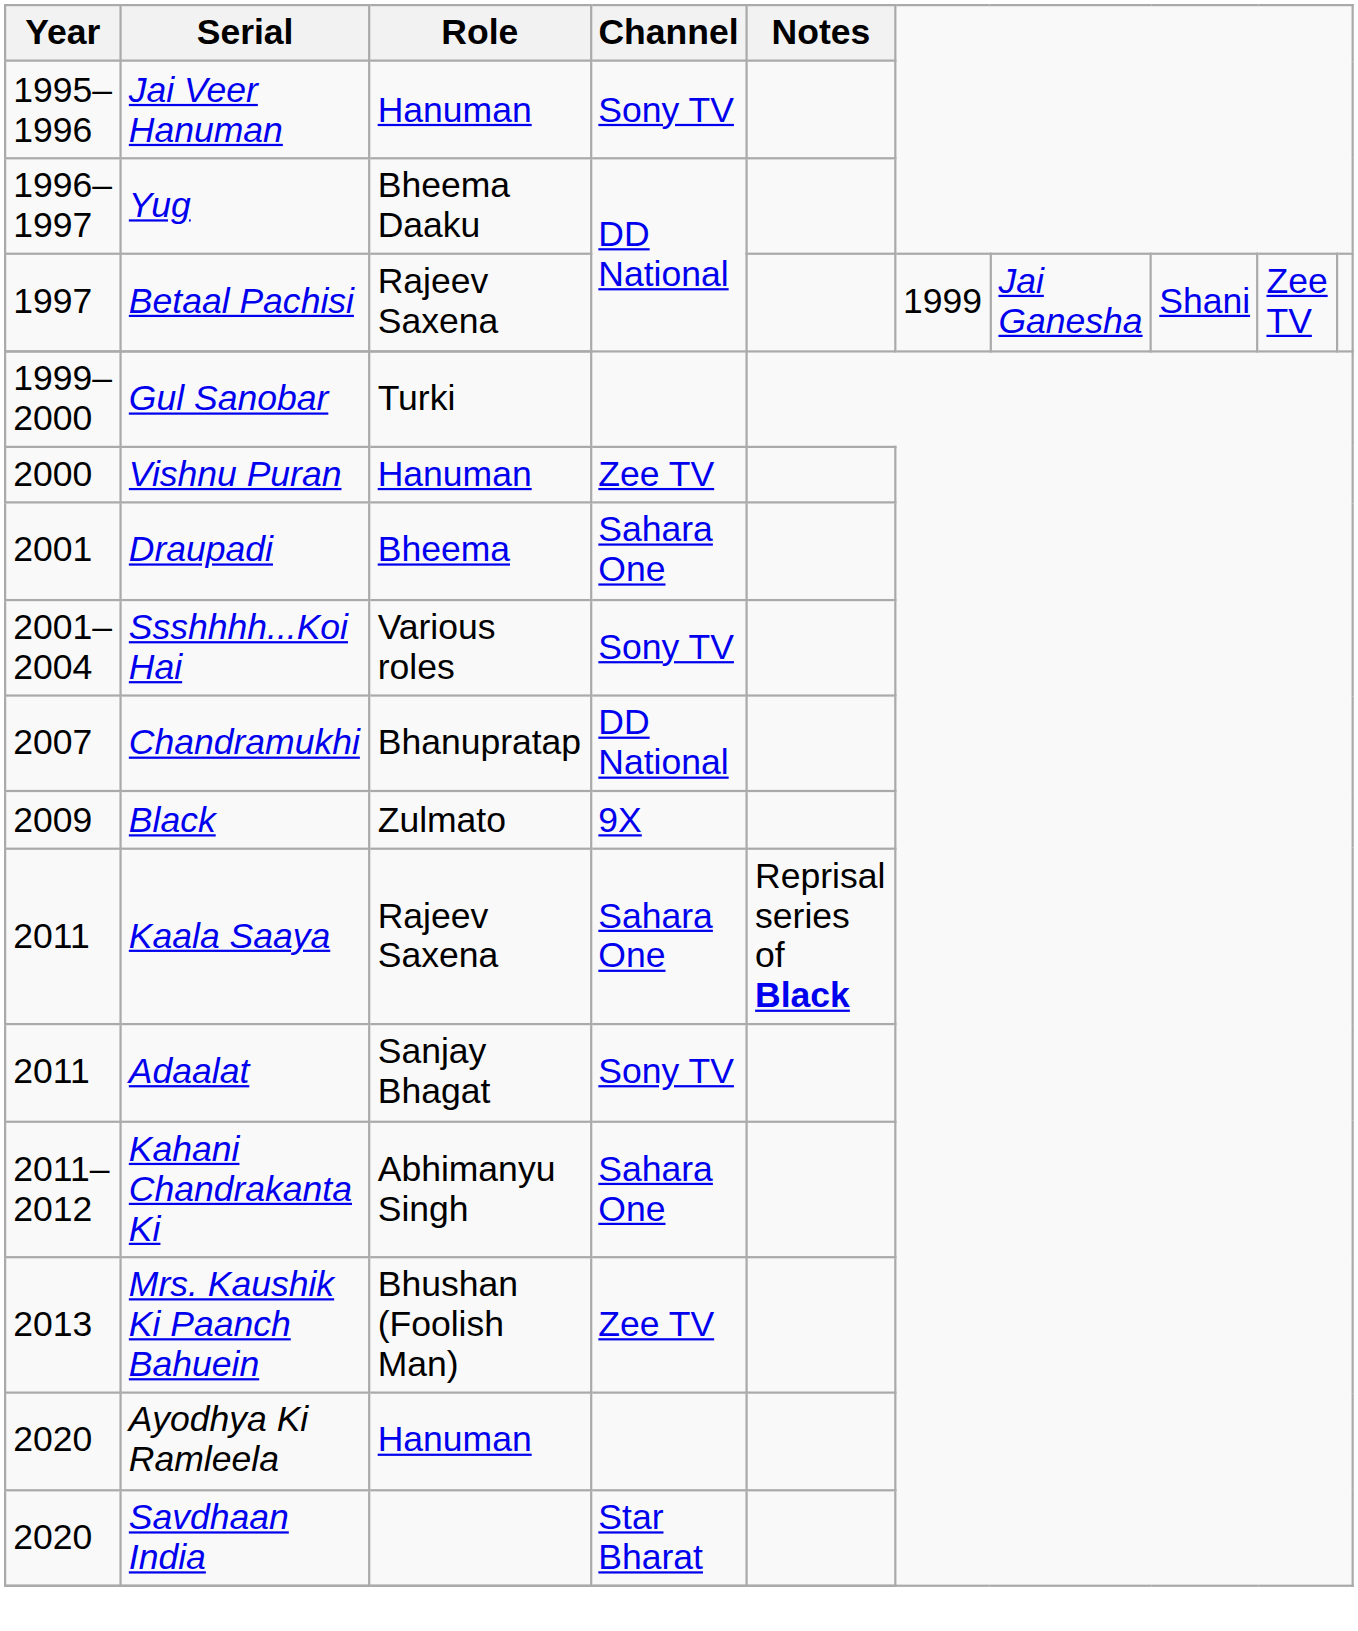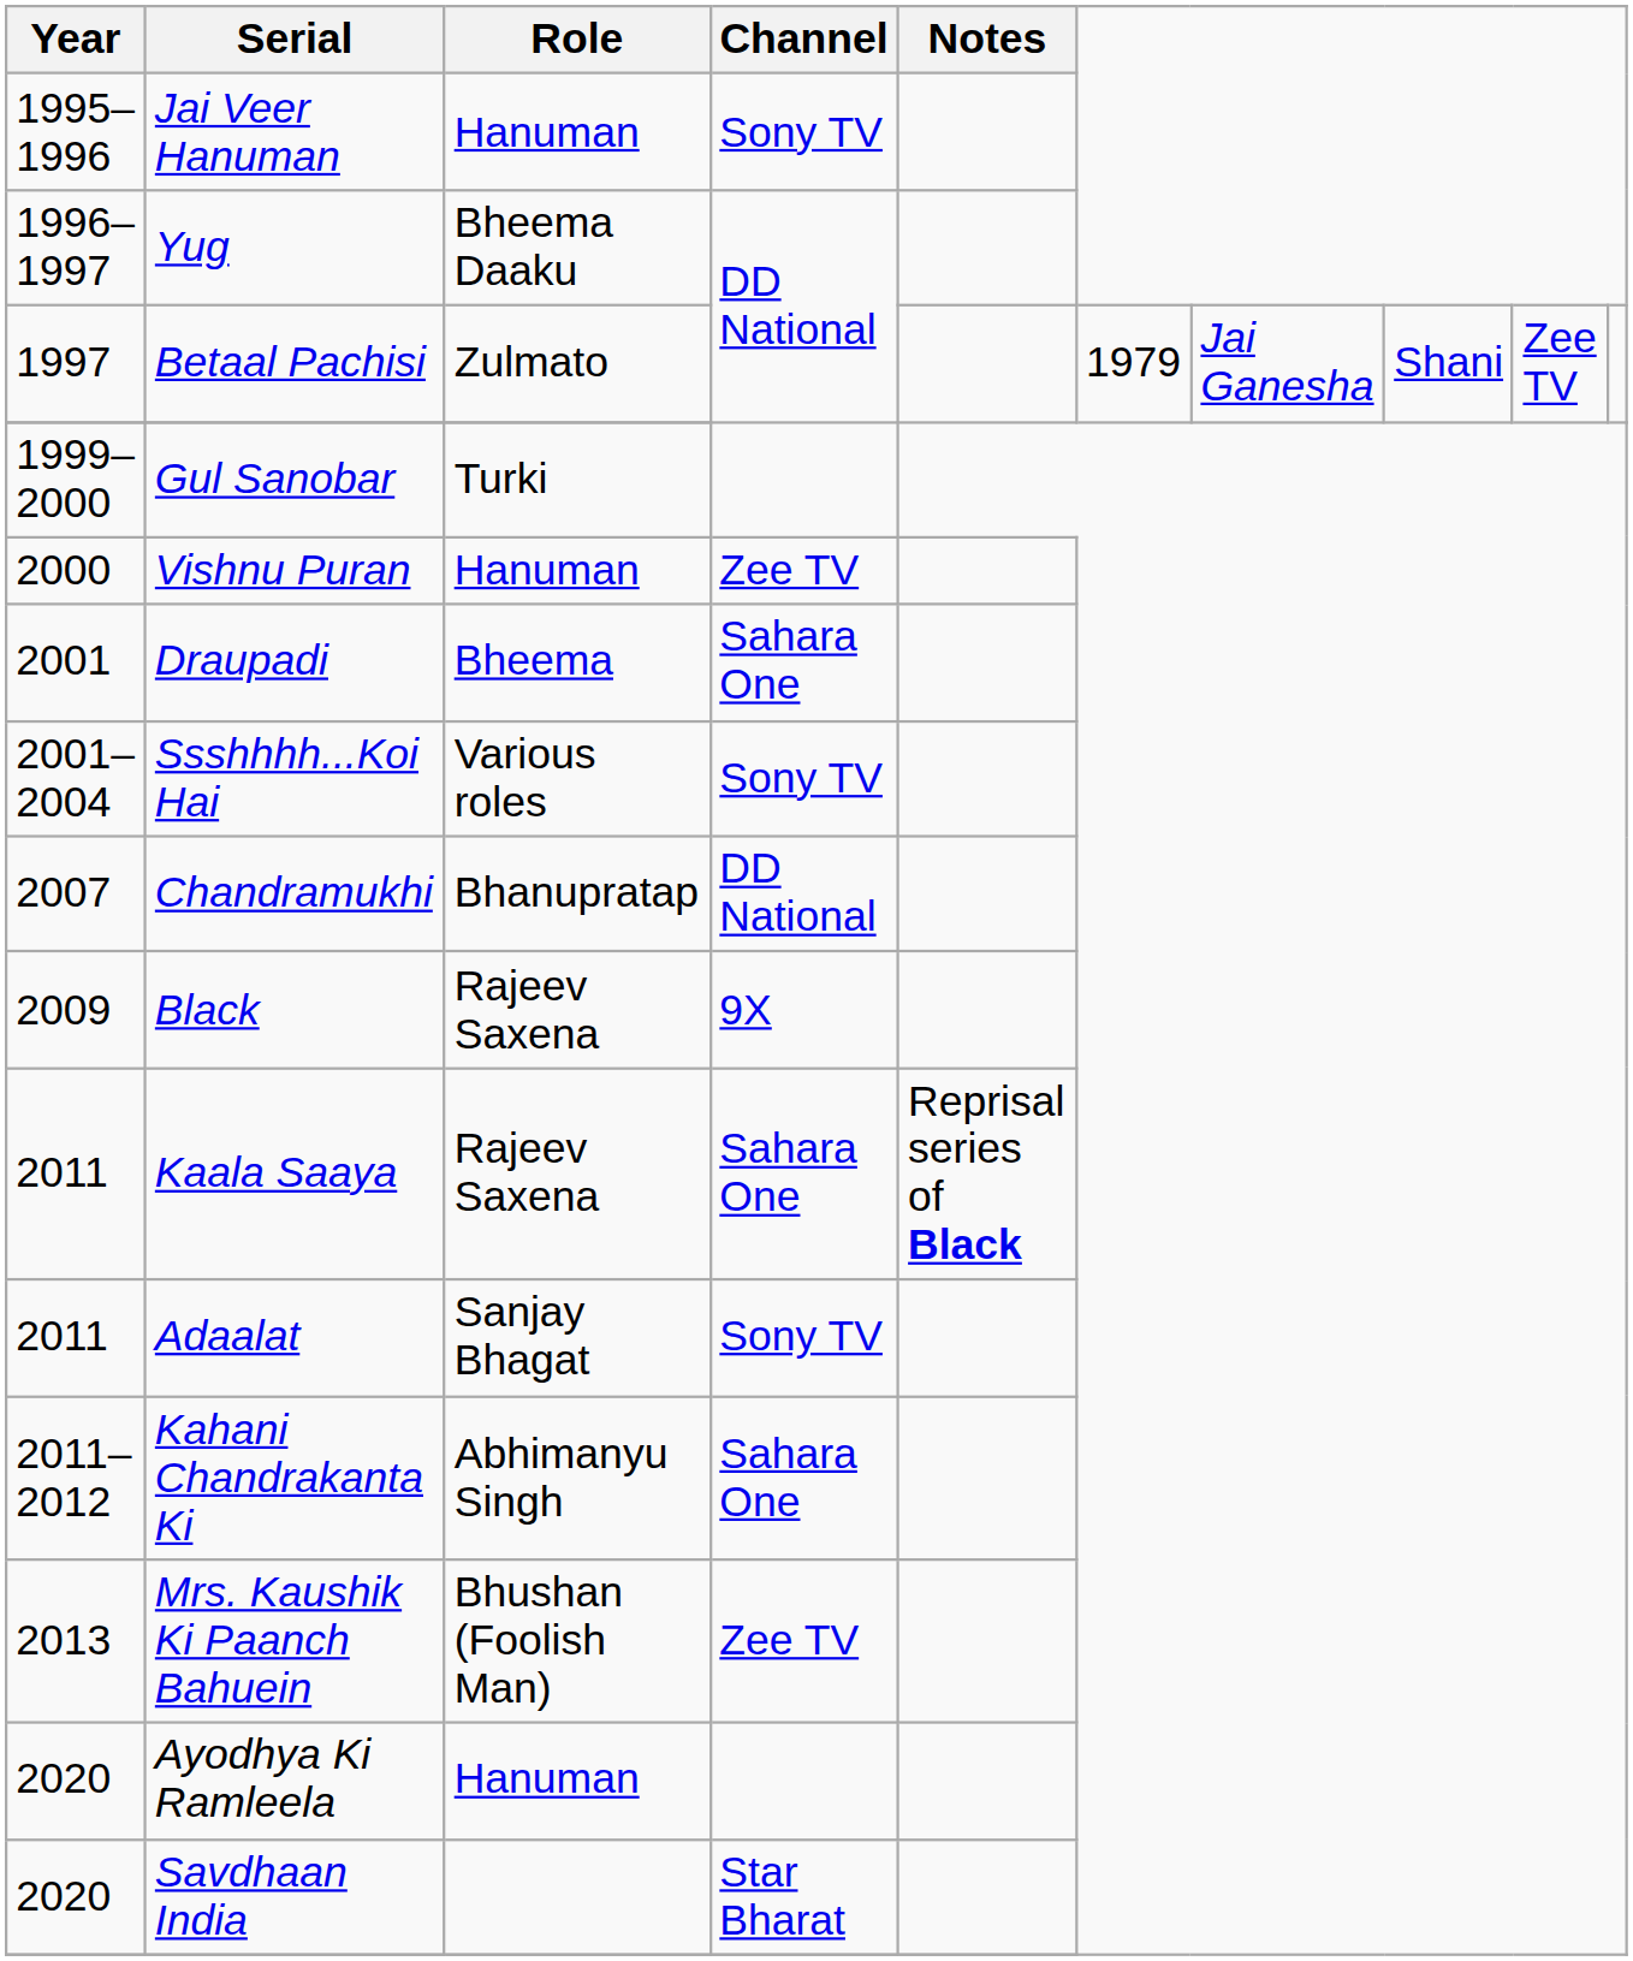Betaal Pachisi | Role: Rajeev Saxena -> Zulmato
Betaal Pachisi | column 6: 1999 -> 1979
Black | Role: Zulmato -> Rajeev Saxena
